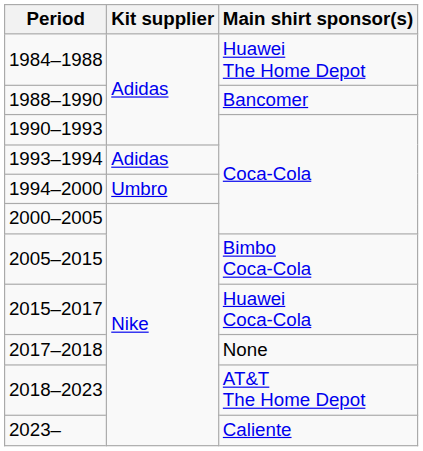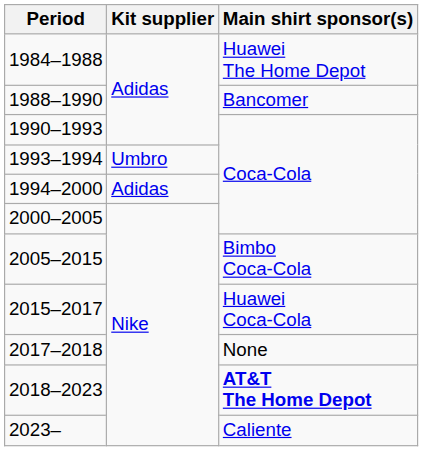1993–1994 | Kit supplier: Adidas -> Umbro
1994–2000 | Kit supplier: Umbro -> Adidas
2018–2023 | Main shirt sponsor(s): normal -> bold
